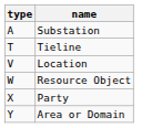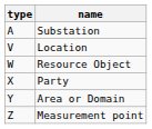- row: T | Tieline
+ row: Z | Measurement point
